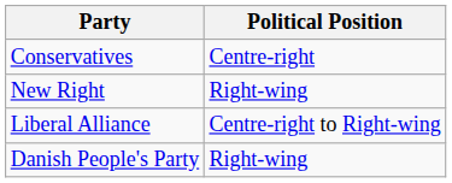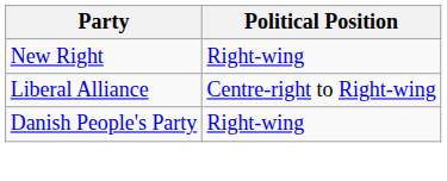- row: Conservatives | Centre-right
